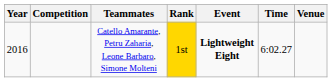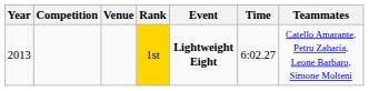columns swapped: Venue <-> Teammates
1st | Year: 2016 -> 2013
